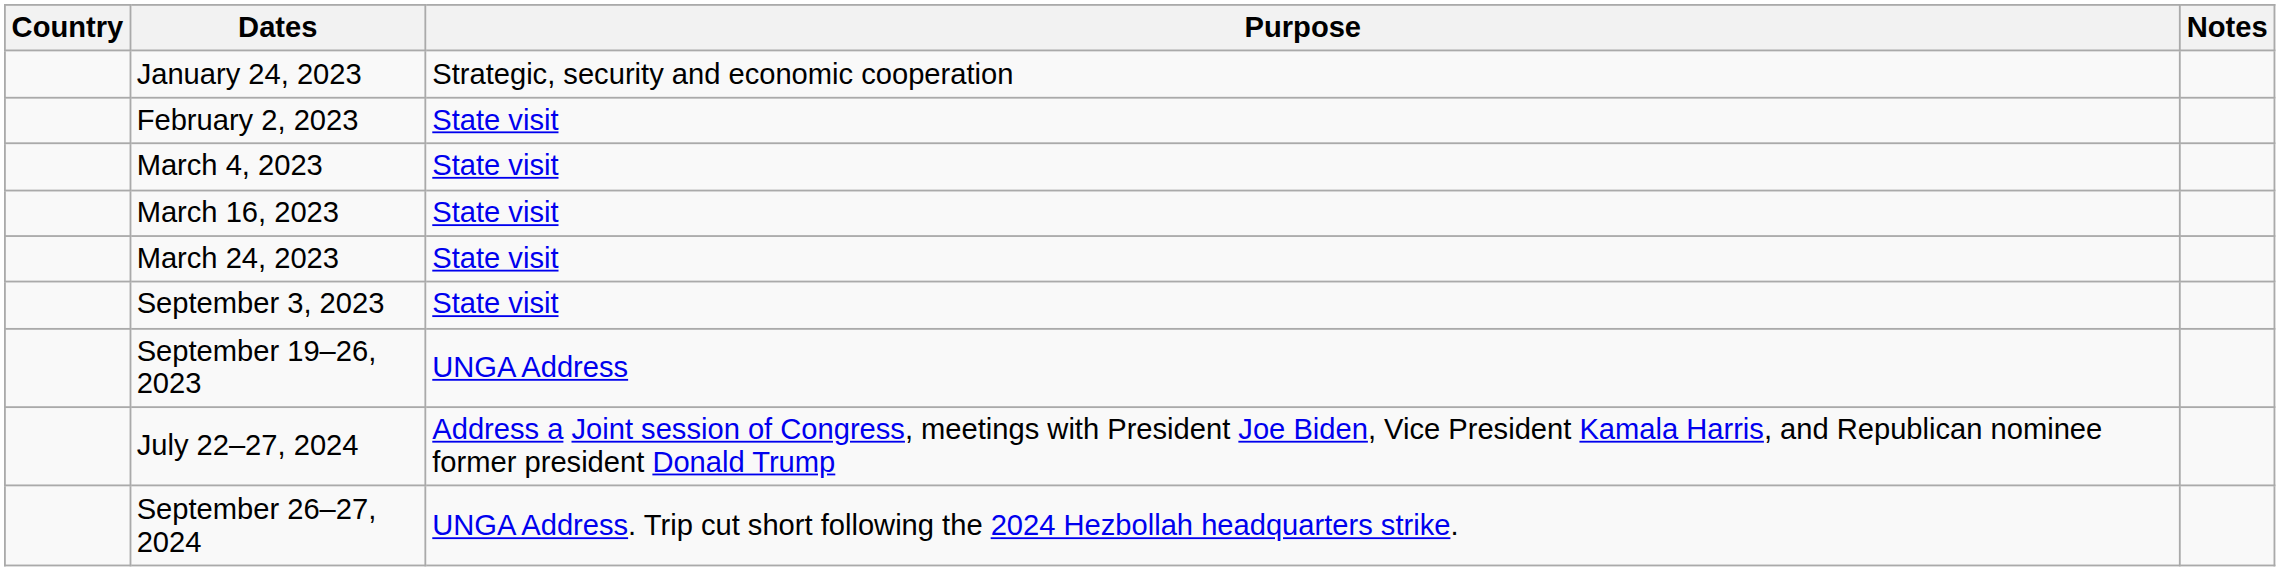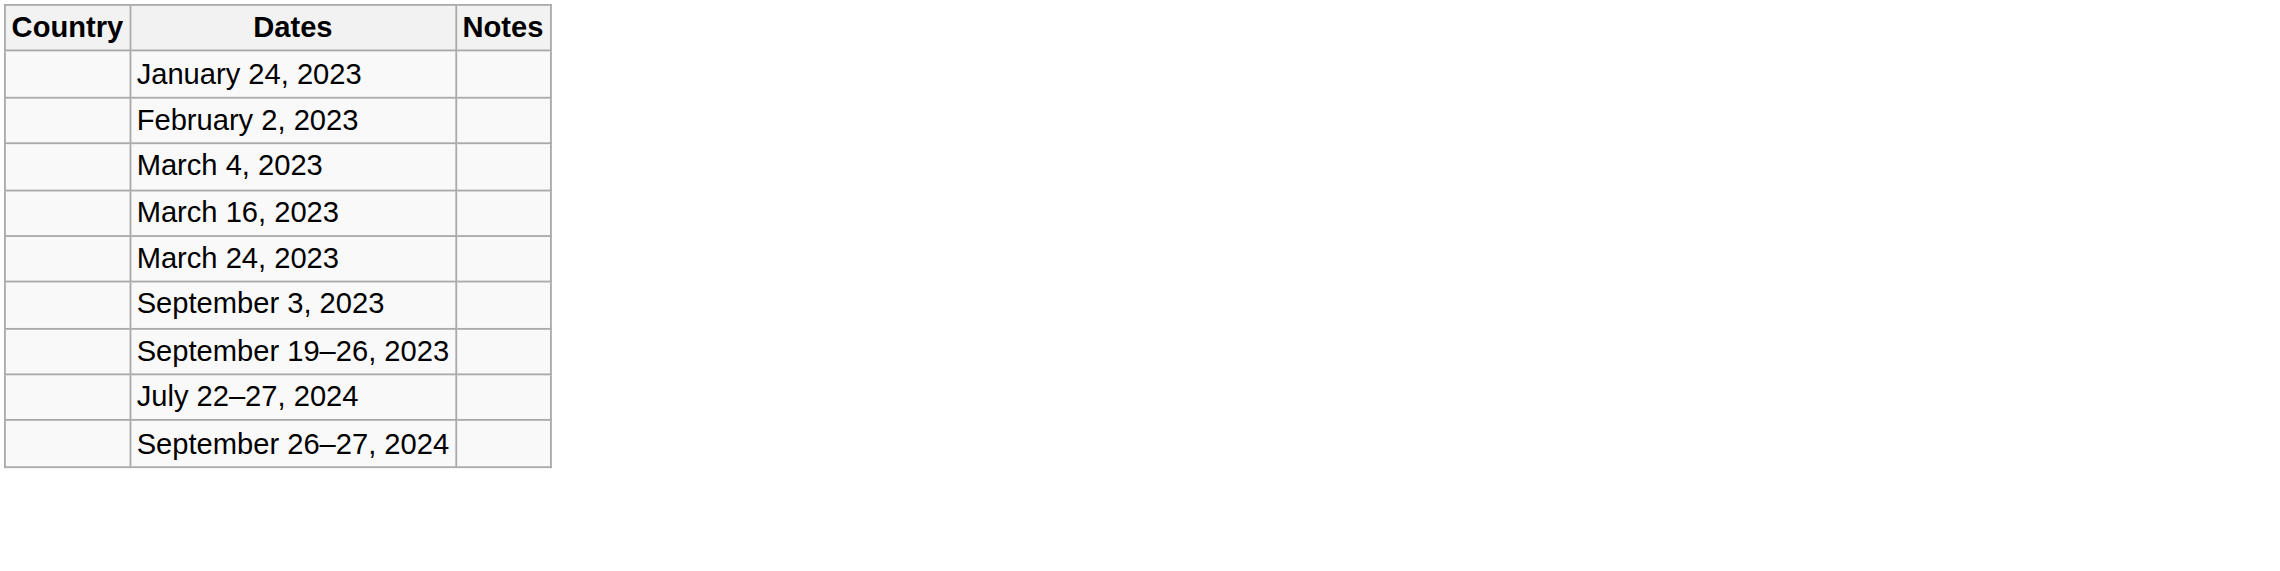- column: Purpose | Strategic, security and economic cooperation | State visit | State visit | State visit | State visit | State visit | UNGA Address | Address a Joint session of Congress, meetings with President Joe Biden, Vice President Kamala Harris, and Republican nominee former president Donald Trump | UNGA Address. Trip cut short following the 2024 Hezbollah headquarters strike.
